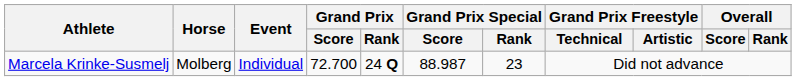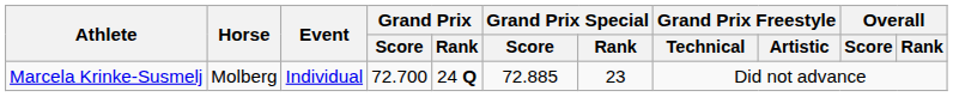Marcela Krinke-Susmelj | Grand Prix Special / Score: 88.987 -> 72.885
